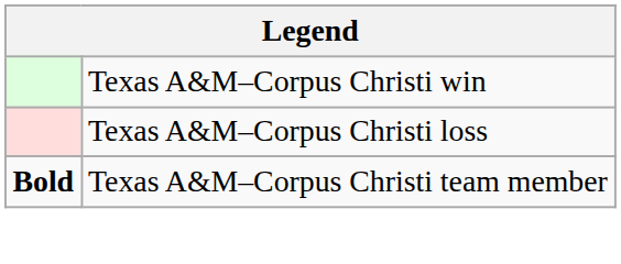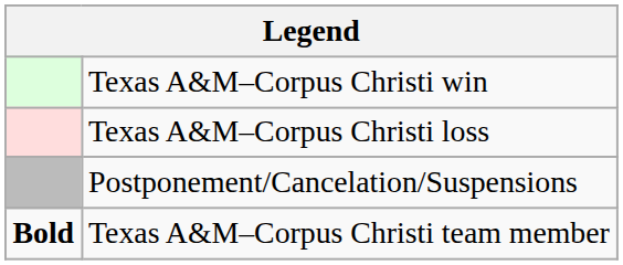+ row: Postponement/Cancelation/Suspensions
